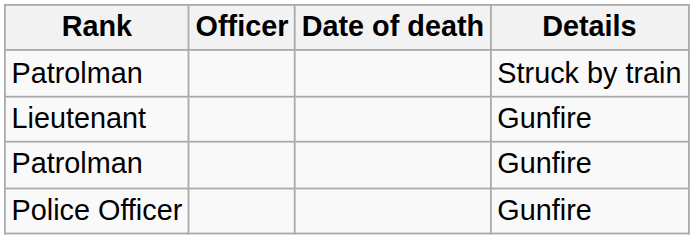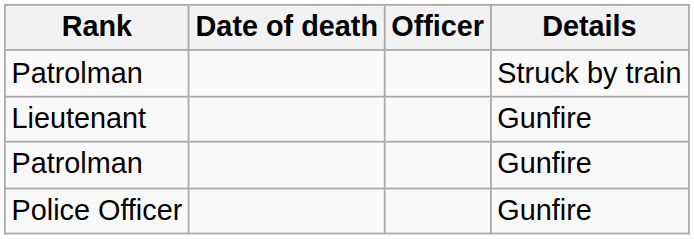columns swapped: Officer <-> Date of death
